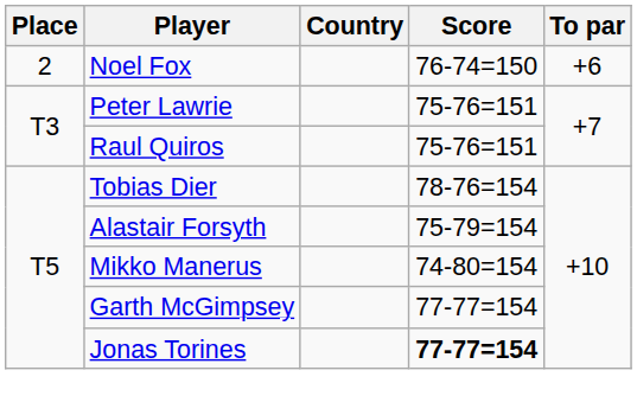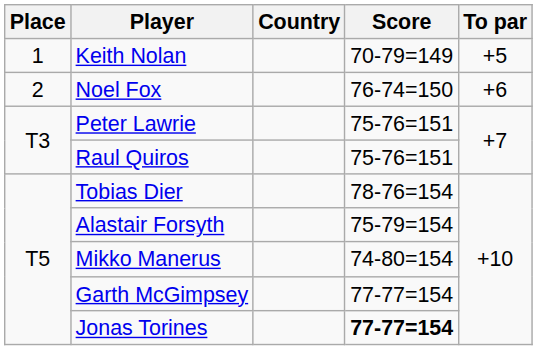+ row: 1 | Keith Nolan | 70-79=149 | +5
